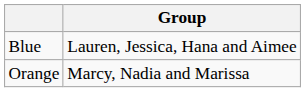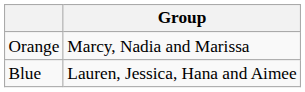rows swapped: Blue <-> Orange
